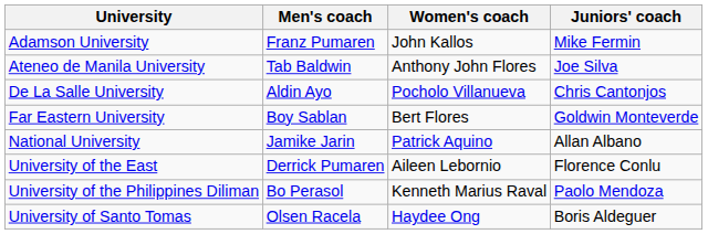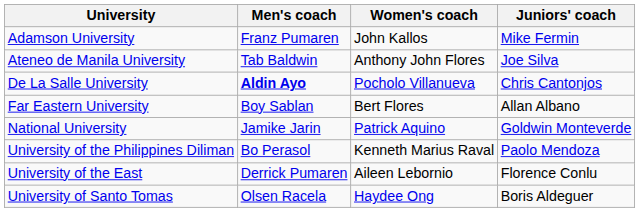De La Salle University | Men's coach: normal -> bold
Far Eastern University | Juniors' coach: Goldwin Monteverde -> Allan Albano
National University | Juniors' coach: Allan Albano -> Goldwin Monteverde
rows swapped: University of the East <-> University of the Philippines Diliman
